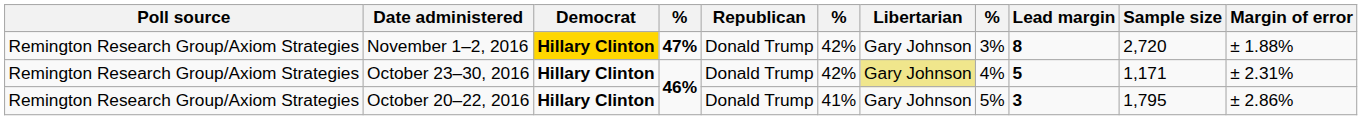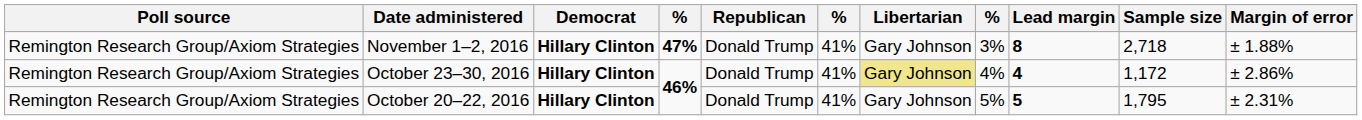November 1–2, 2016 | Democrat: gold background -> no background
November 1–2, 2016 | column 6: 42% -> 41%
November 1–2, 2016 | Sample size: 2,720 -> 2,718
October 23–30, 2016 | column 6: 42% -> 41%
October 23–30, 2016 | Lead margin: 5 -> 4
October 23–30, 2016 | Sample size: 1,171 -> 1,172
October 23–30, 2016 | Margin of error: ± 2.31% -> ± 2.86%
October 20–22, 2016 | Lead margin: 3 -> 5
October 20–22, 2016 | Margin of error: ± 2.86% -> ± 2.31%
